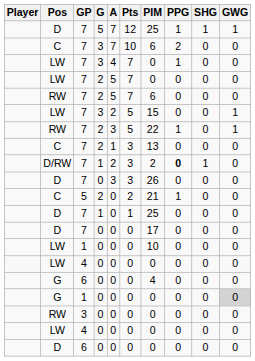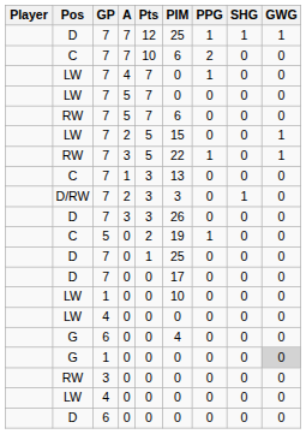- column: G | 5 | 3 | 3 | 2 | 2 | 3 | 2 | 2 | 1 | 0 | 2 | 1 | 0 | 0 | 0 | 0 | 0 | 0 | 0 | 0
D/RW | PIM: 2 -> 3
D/RW | PPG: bold -> normal
C / 5 | PIM: 21 -> 19
